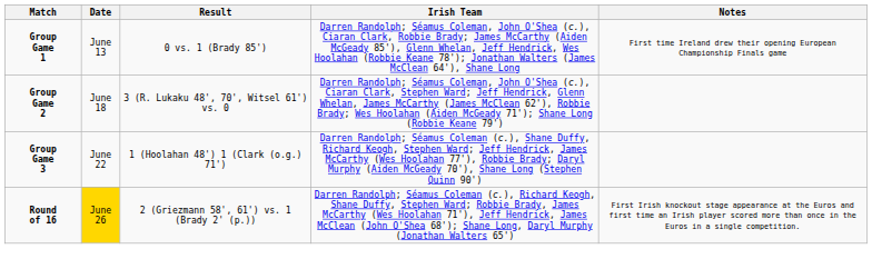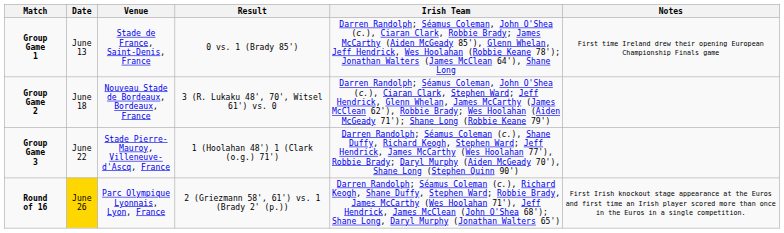+ column: Venue | Stade de France, Saint-Denis, France | Nouveau Stade de Bordeaux, Bordeaux, France | Stade Pierre-Mauroy, Villeneuve-d'Ascq, France | Parc Olympique Lyonnais, Lyon, France
